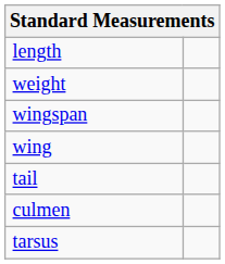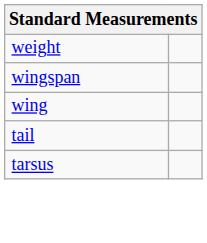- row: length
- row: culmen
